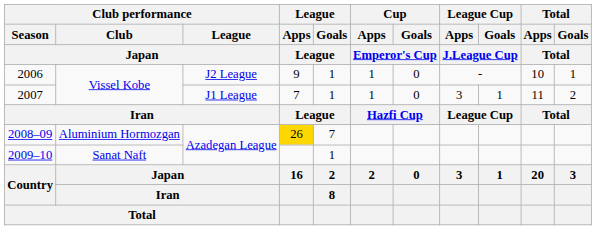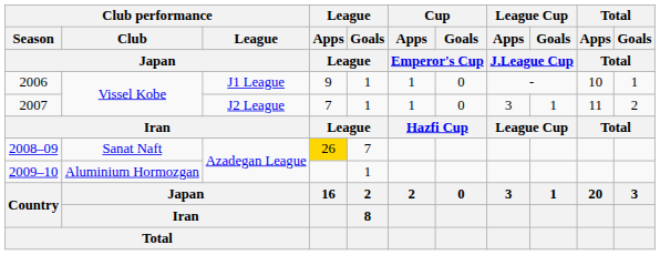2006 | Club performance / League / Japan: J2 League -> J1 League
2007 | Club performance / League / Japan: J1 League -> J2 League
2008–09 | Club performance / Club / Japan: Aluminium Hormozgan -> Sanat Naft
2009–10 | Club performance / Club / Japan: Sanat Naft -> Aluminium Hormozgan
